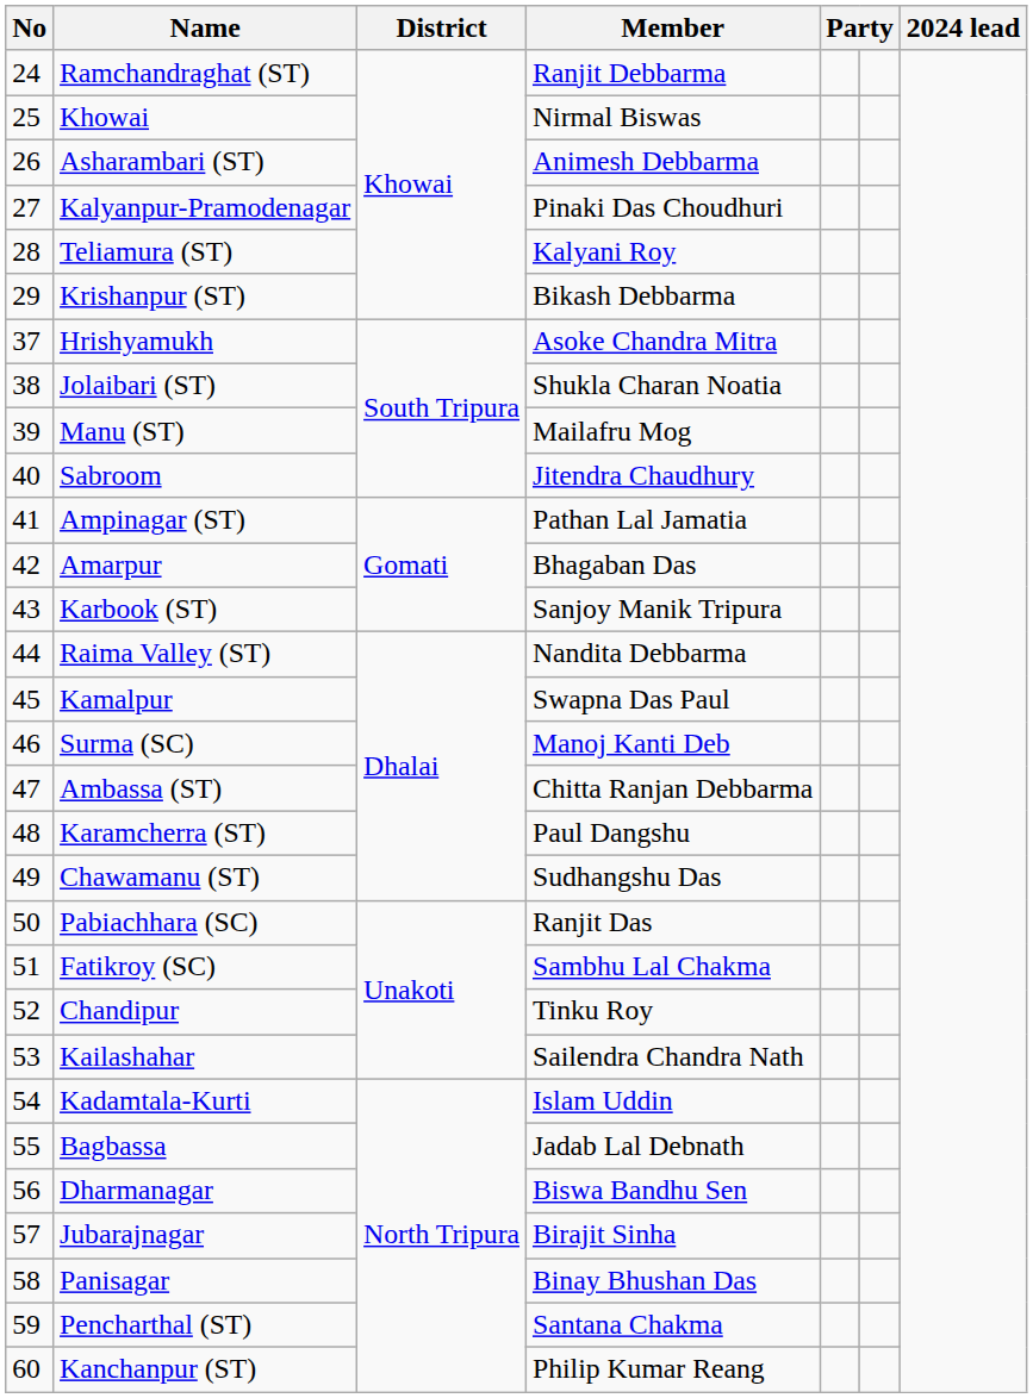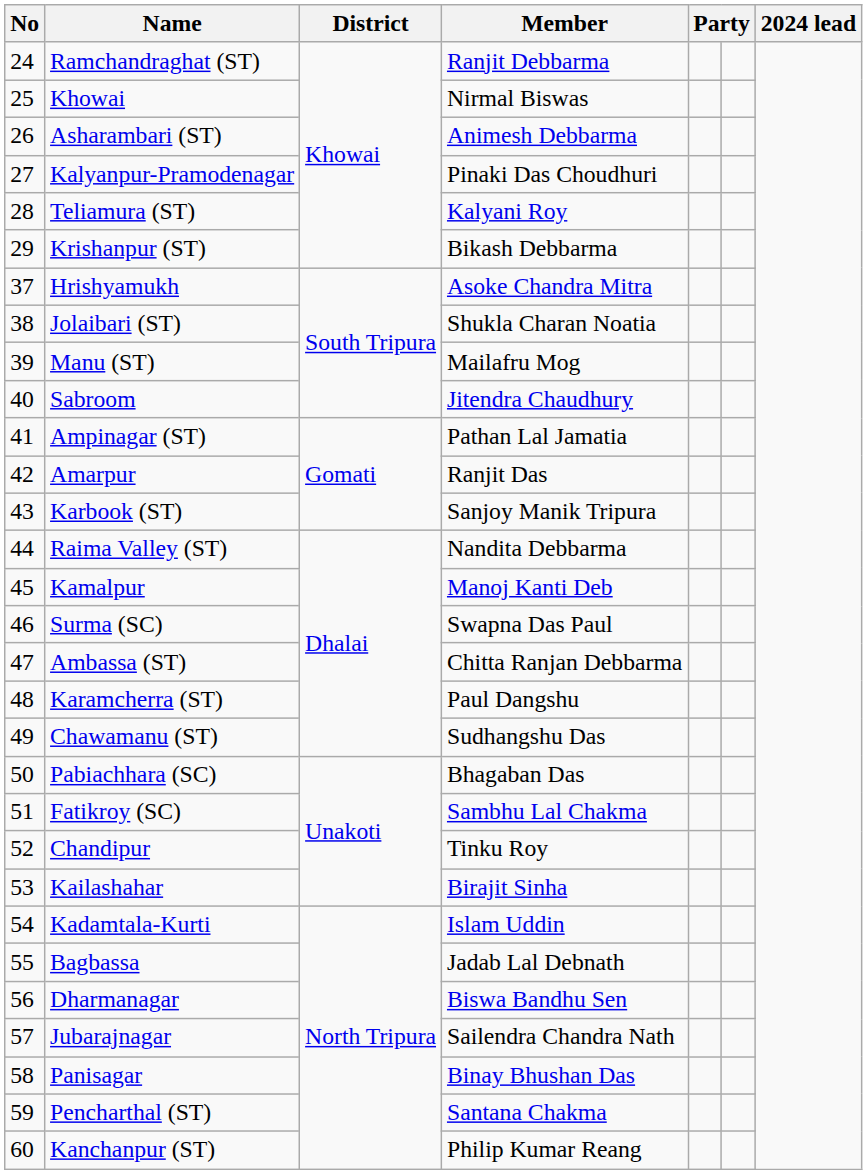Amarpur | Member: Bhagaban Das -> Ranjit Das
Kamalpur | Member: Swapna Das Paul -> Manoj Kanti Deb
Surma (SC) | Member: Manoj Kanti Deb -> Swapna Das Paul
Pabiachhara (SC) | Member: Ranjit Das -> Bhagaban Das
Kailashahar | Member: Sailendra Chandra Nath -> Birajit Sinha
Jubarajnagar | Member: Birajit Sinha -> Sailendra Chandra Nath
